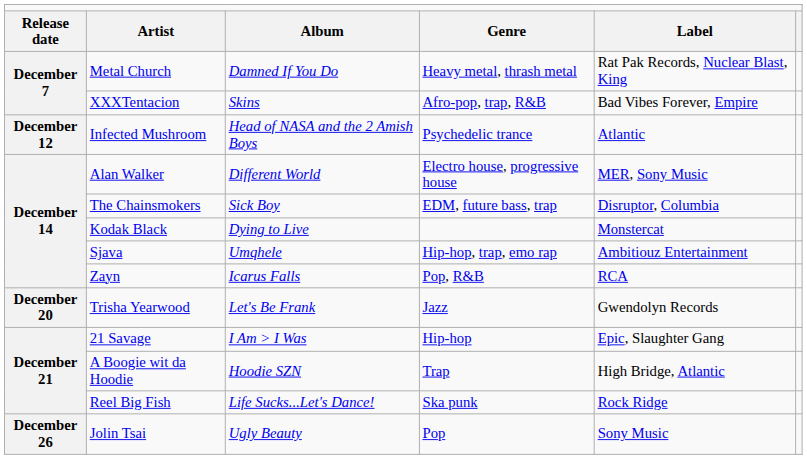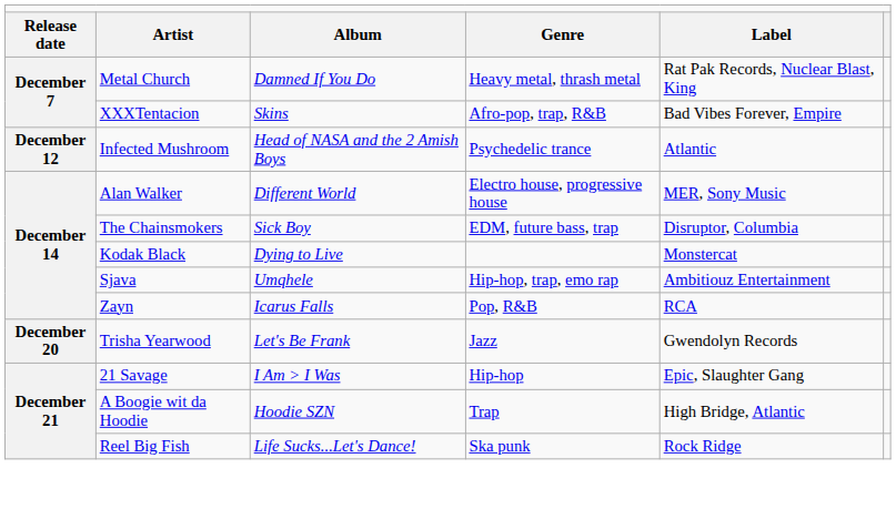- row: December 26 | Jolin Tsai | Ugly Beauty | Pop | Sony Music
